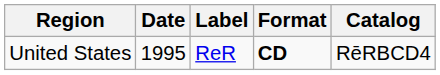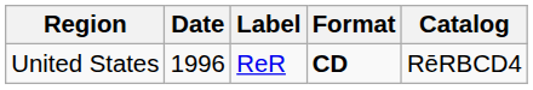United States | Date: 1995 -> 1996
